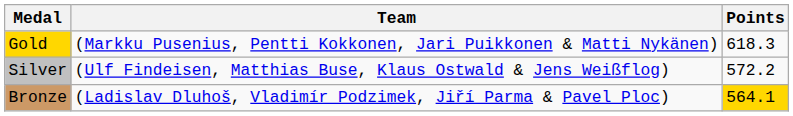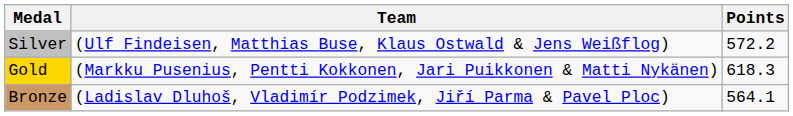rows swapped: Gold <-> Silver
Bronze | Points: gold background -> no background
